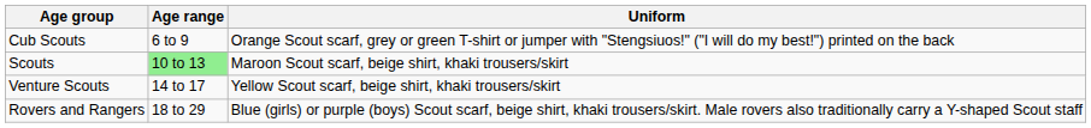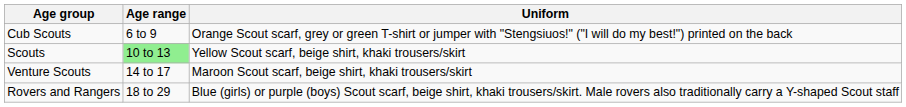Scouts | Uniform: Maroon Scout scarf, beige shirt, khaki trousers/skirt -> Yellow Scout scarf, beige shirt, khaki trousers/skirt
Venture Scouts | Uniform: Yellow Scout scarf, beige shirt, khaki trousers/skirt -> Maroon Scout scarf, beige shirt, khaki trousers/skirt
